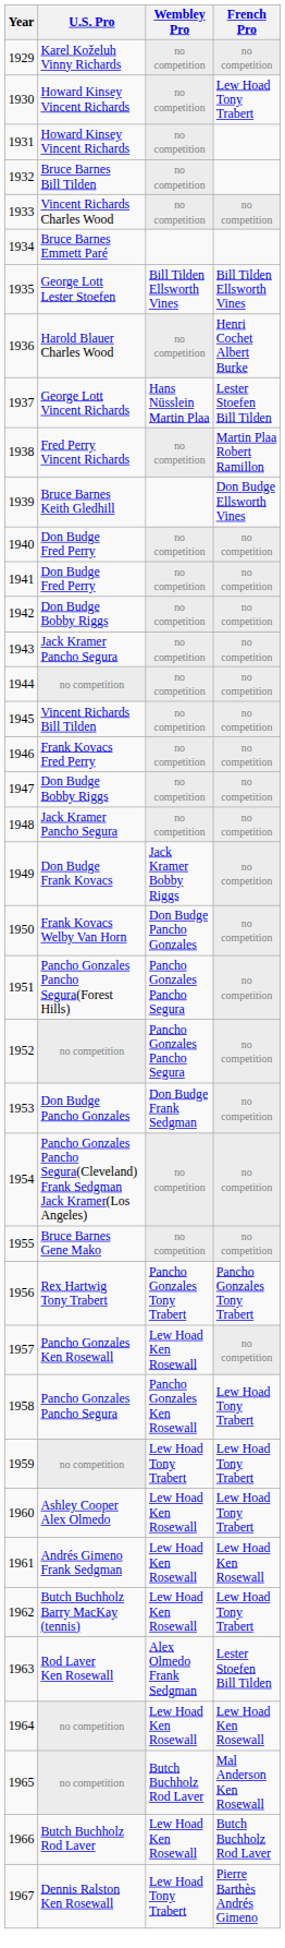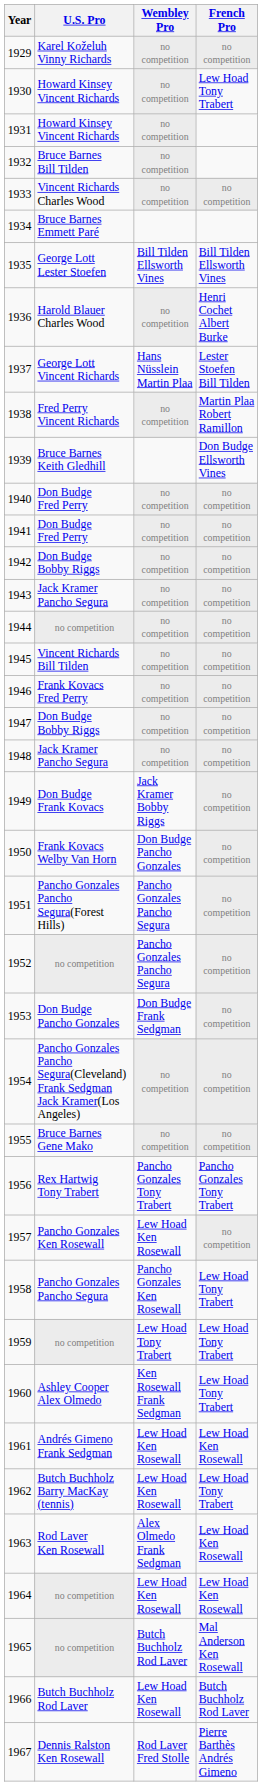1960 | Wembley Pro: Lew Hoad Ken Rosewall -> Ken Rosewall Frank Sedgman
1963 | French Pro: Lester Stoefen Bill Tilden -> Lew Hoad Ken Rosewall
1967 | Wembley Pro: Lew Hoad Tony Trabert -> Rod Laver Fred Stolle
